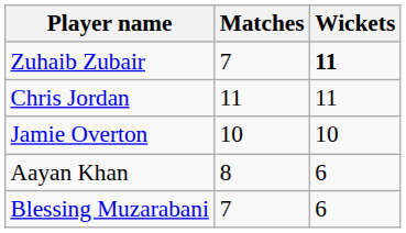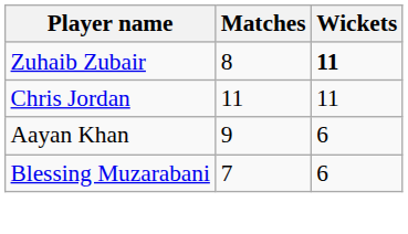Zuhaib Zubair | Matches: 7 -> 8
- row: Jamie Overton | 10 | 10
Aayan Khan | Matches: 8 -> 9
